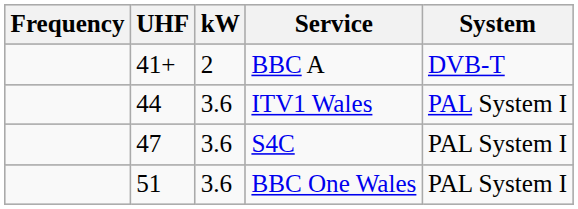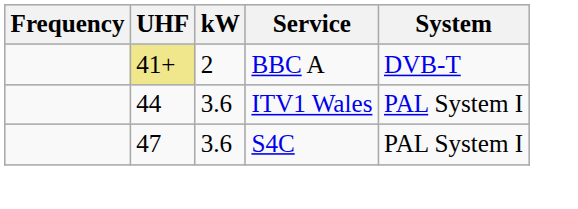BBC A | UHF: no background -> khaki background
- row: 51 | 3.6 | BBC One Wales | PAL System I
